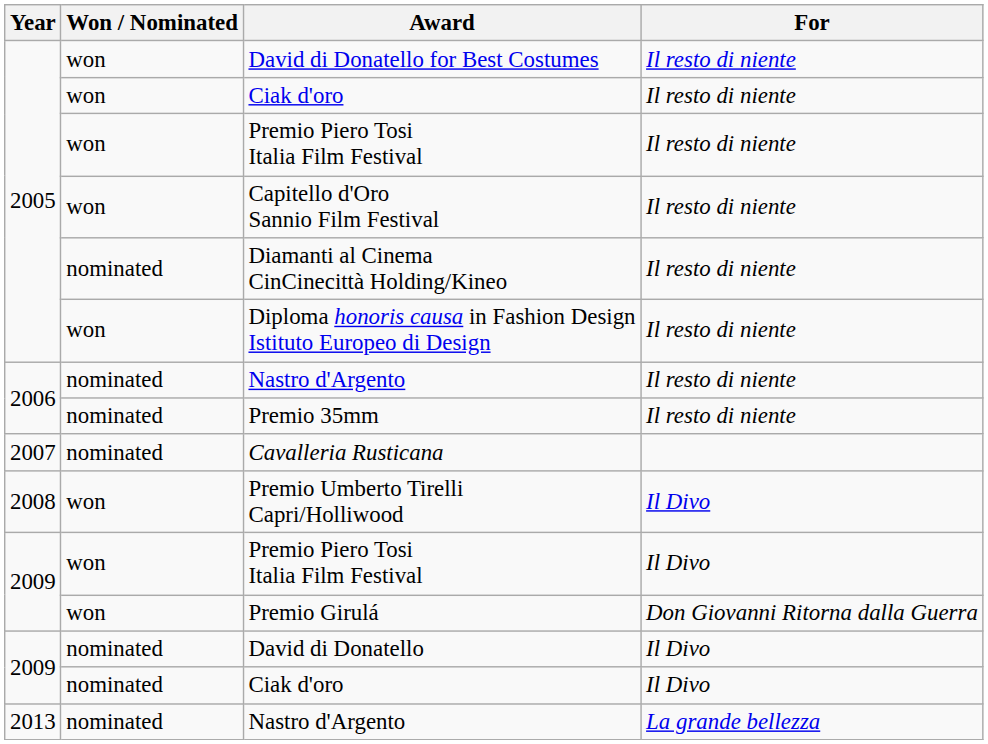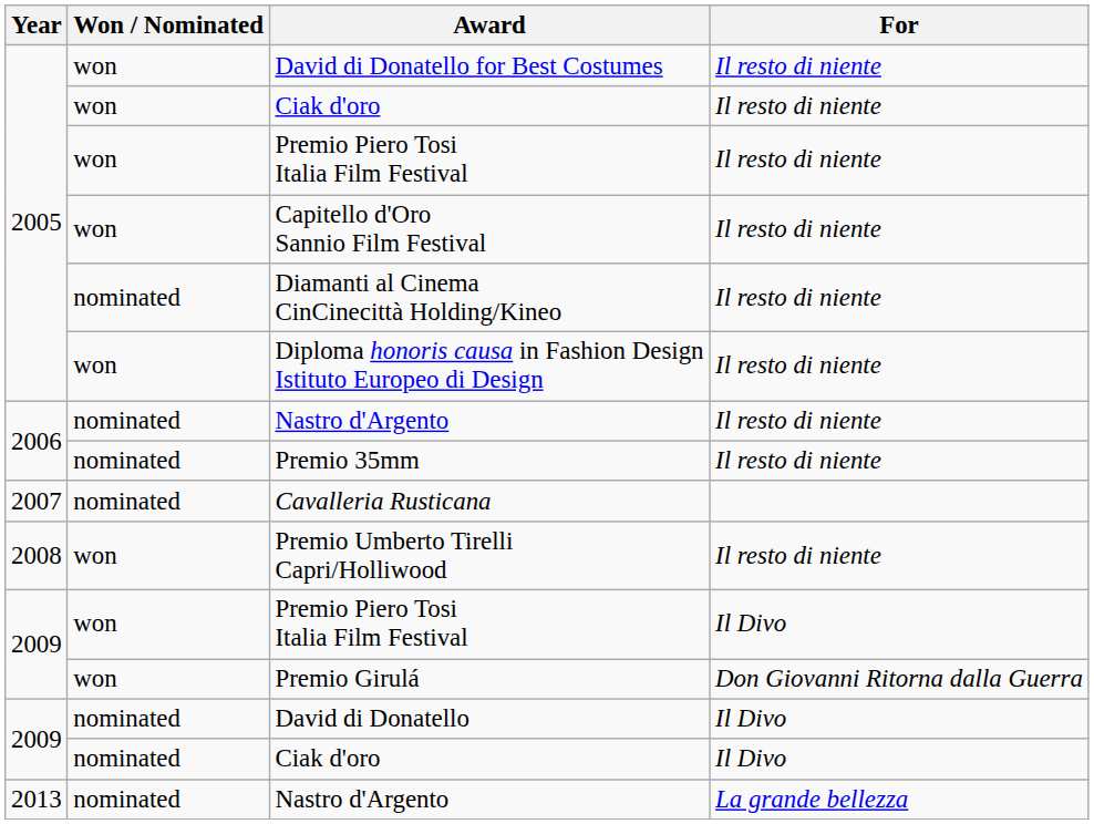Premio Umberto Tirelli Capri/Holliwood | For: Il Divo -> Il resto di niente
